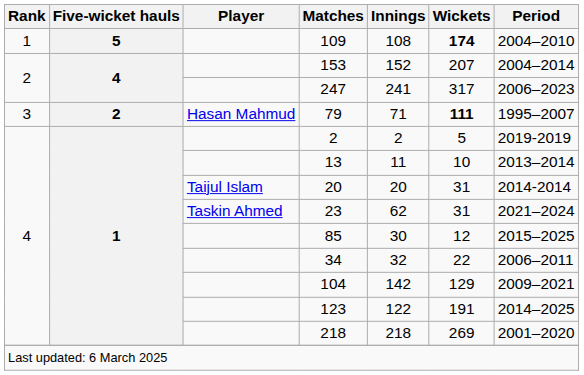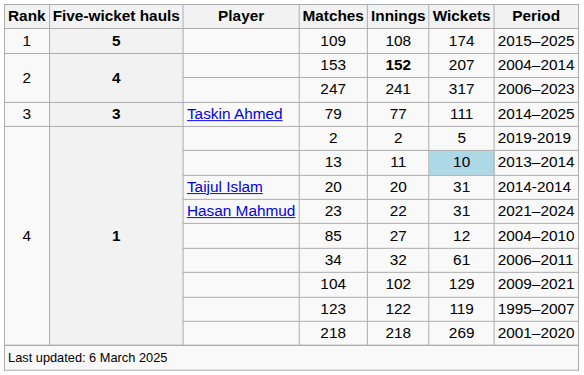109 | Wickets: bold -> normal
109 | Period: 2004–2010 -> 2015–2025
153 | Innings: normal -> bold
79 | Five-wicket hauls: 2 -> 3
79 | Player: Hasan Mahmud -> Taskin Ahmed
79 | Innings: 71 -> 77
79 | Wickets: bold -> normal
79 | Period: 1995–2007 -> 2014–2025
13 | Wickets: no background -> lightblue background
23 | Player: Taskin Ahmed -> Hasan Mahmud
23 | Innings: 62 -> 22
85 | Innings: 30 -> 27
85 | Period: 2015–2025 -> 2004–2010
34 | Wickets: 22 -> 61
104 | Innings: 142 -> 102
123 | Wickets: 191 -> 119
123 | Period: 2014–2025 -> 1995–2007
